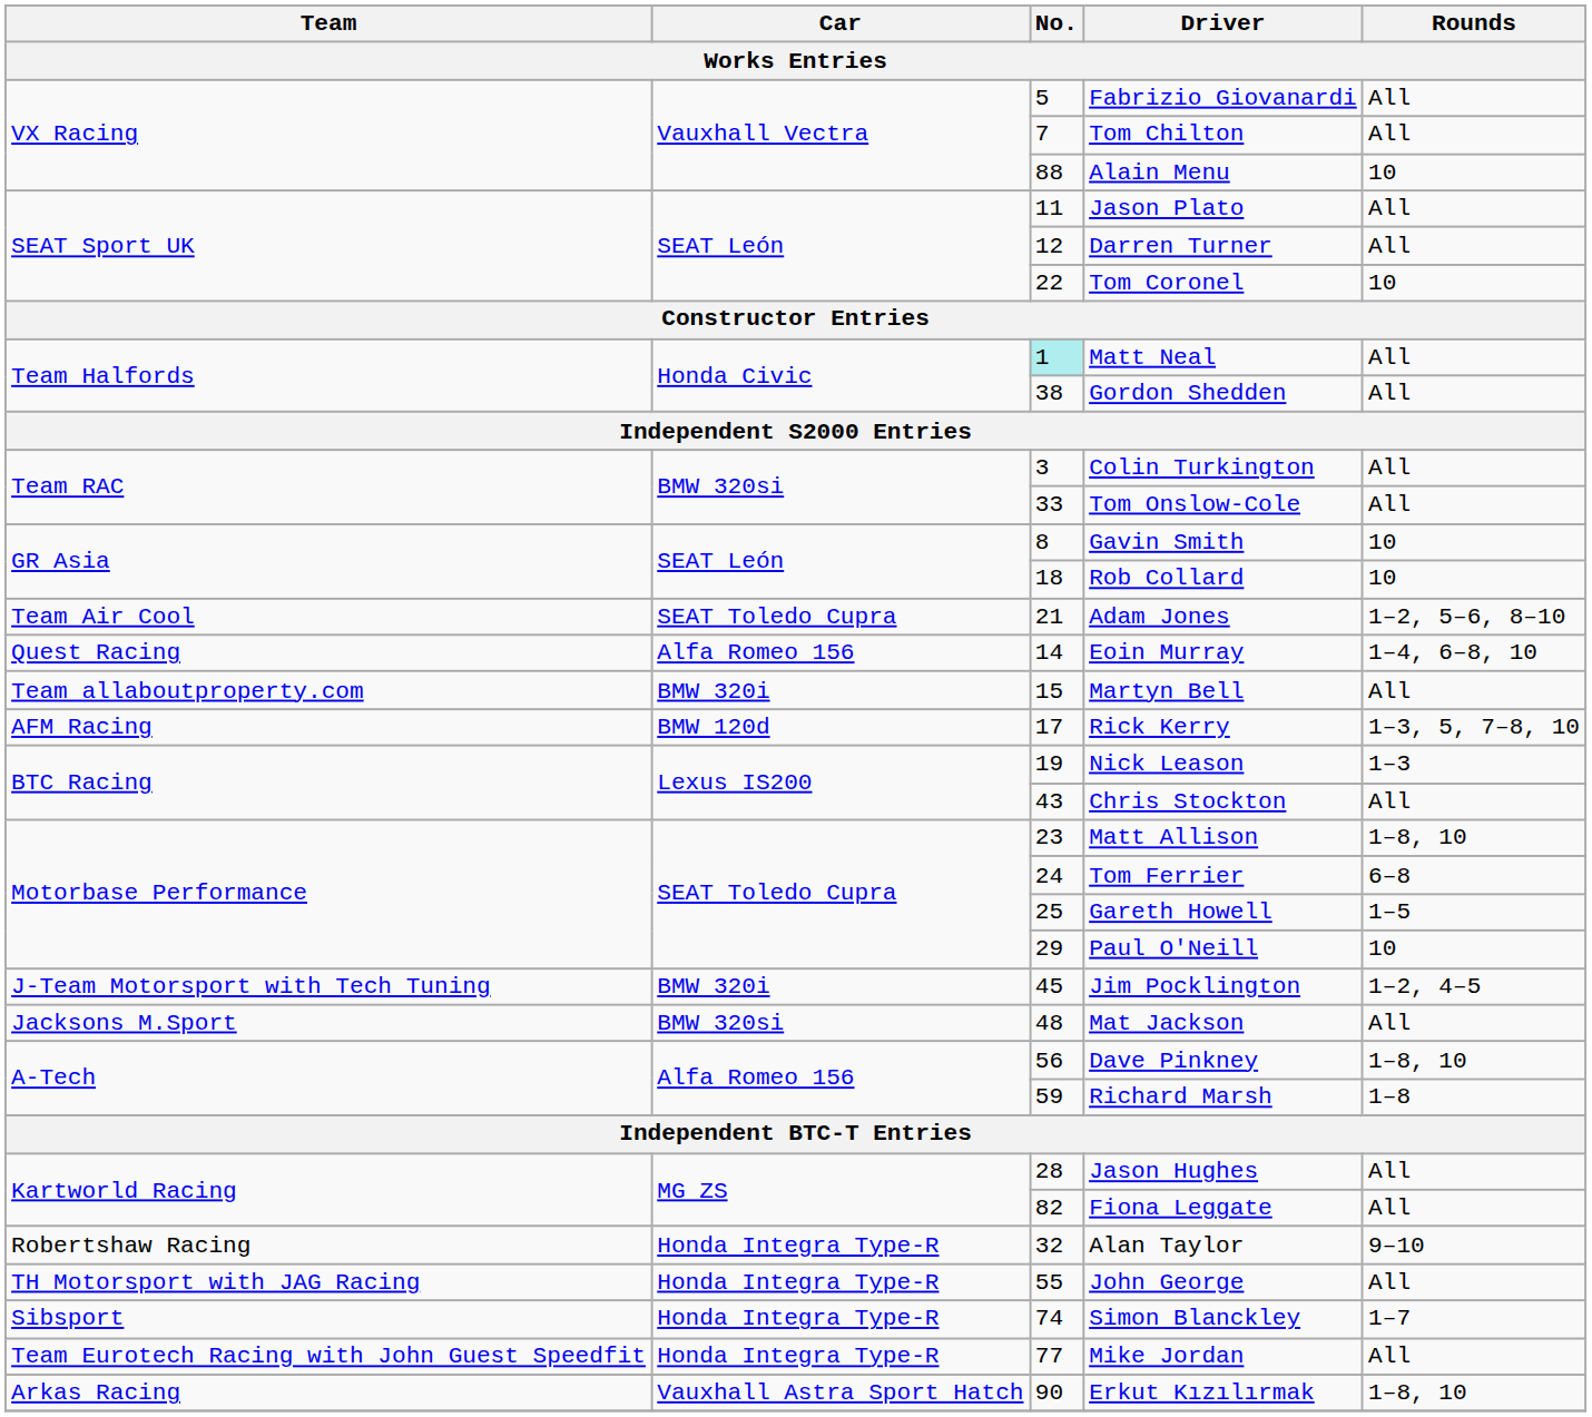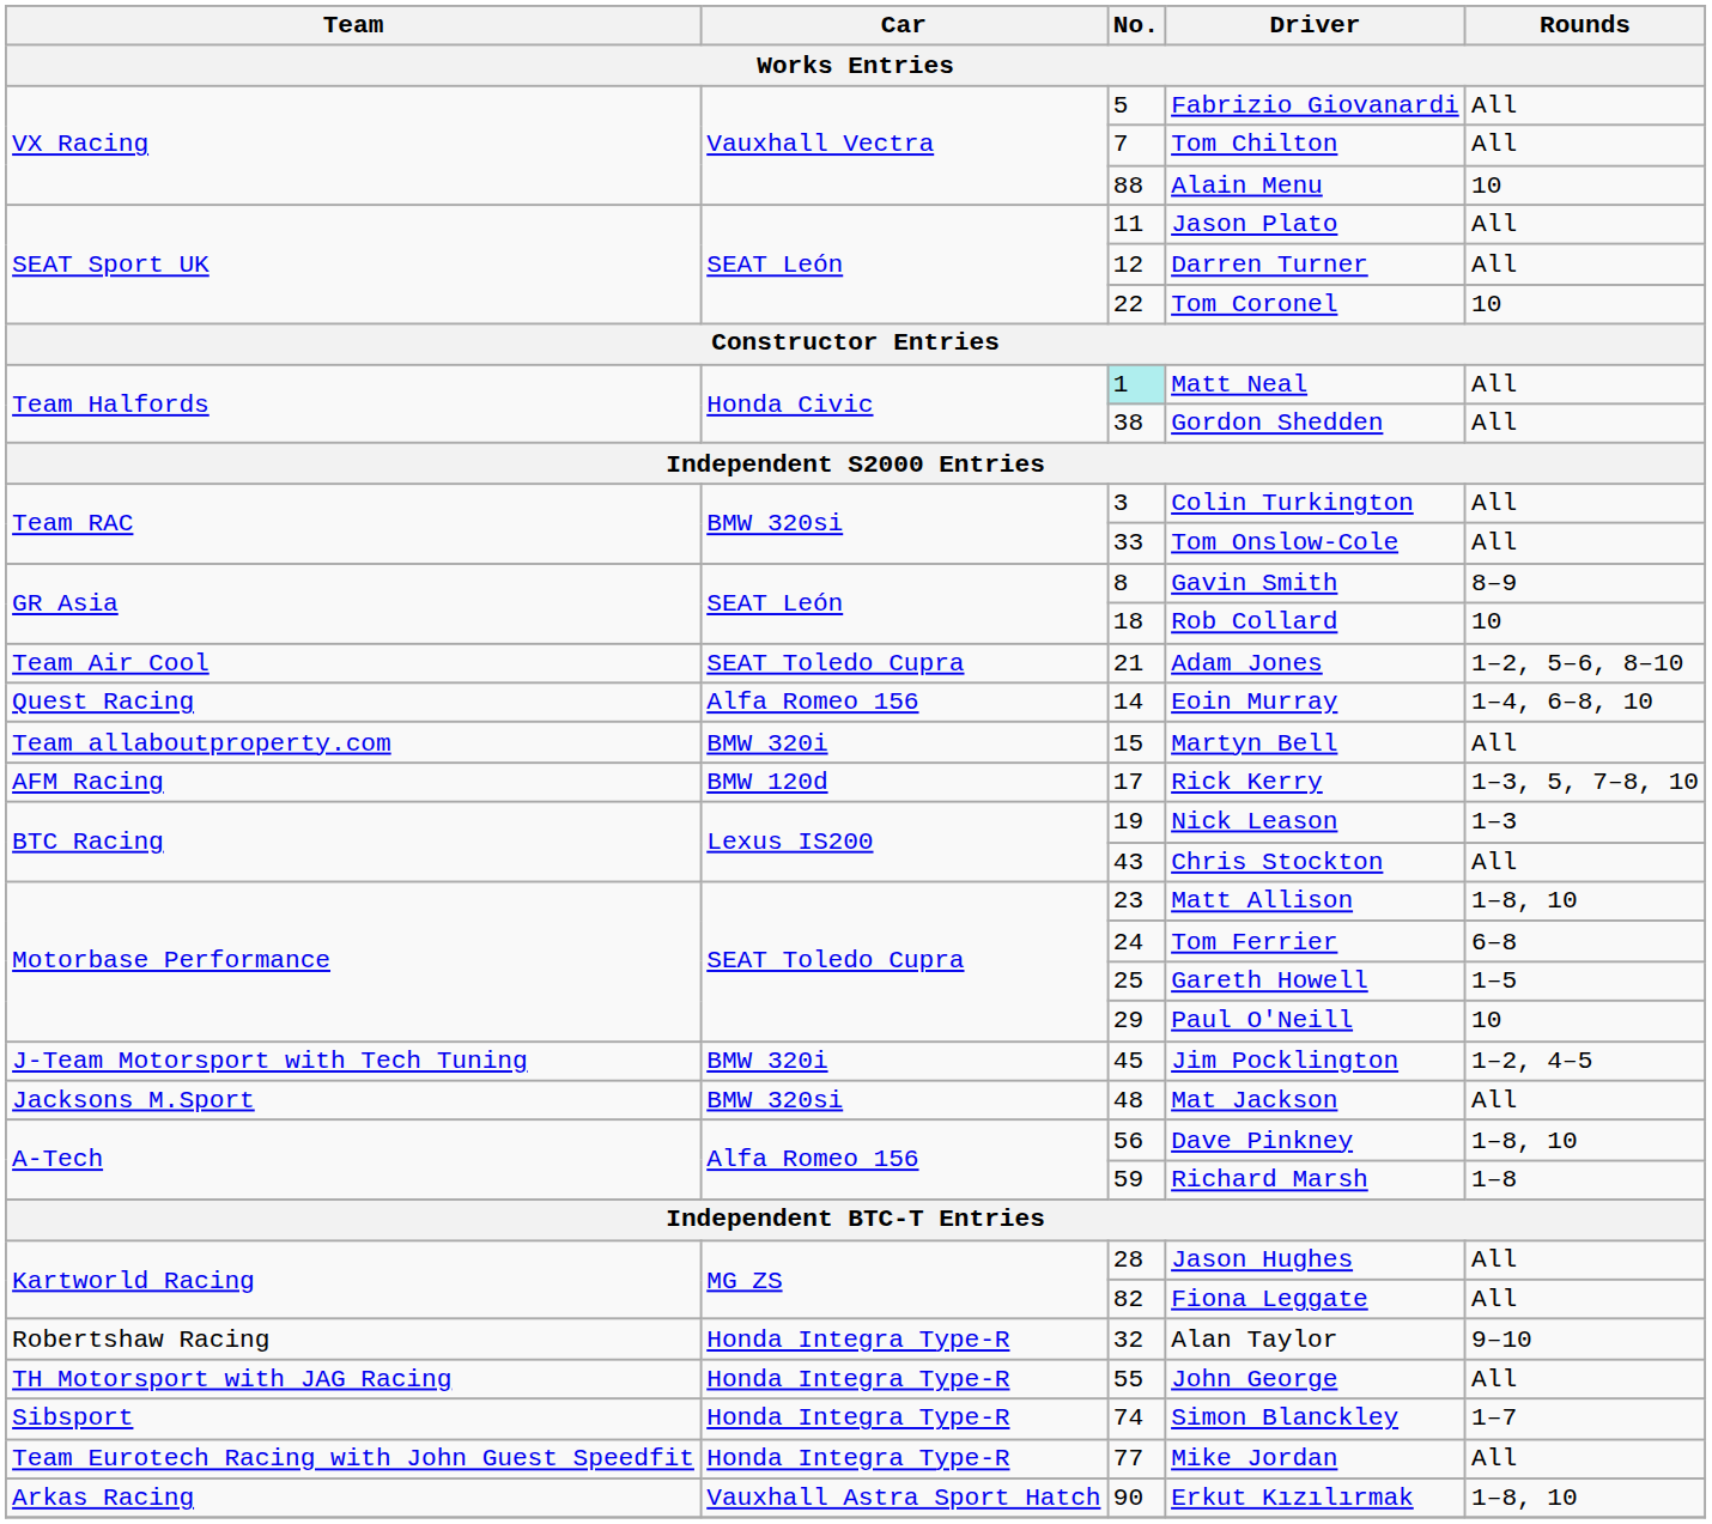Gavin Smith | Rounds: 10 -> 8–9
